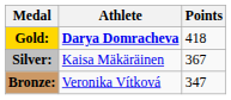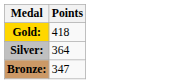- column: Athlete | Darya Domracheva | Kaisa Mäkäräinen | Veronika Vítková
Silver: | Points: 367 -> 364
